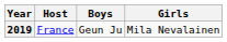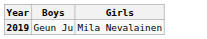- column: Host | France
